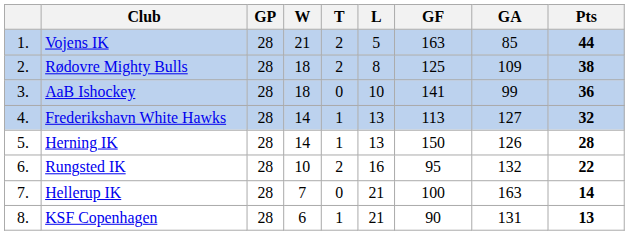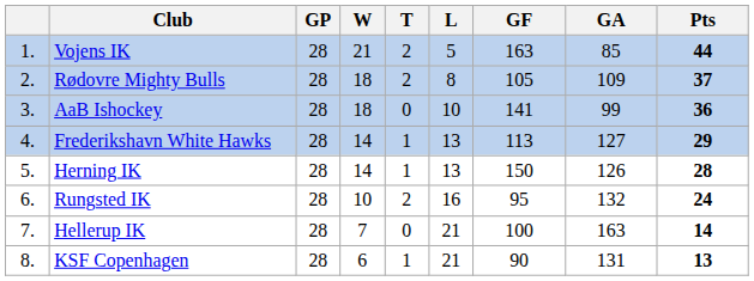Rødovre Mighty Bulls | GF: 125 -> 105
Rødovre Mighty Bulls | Pts: 38 -> 37
Frederikshavn White Hawks | Pts: 32 -> 29
Rungsted IK | Pts: 22 -> 24
